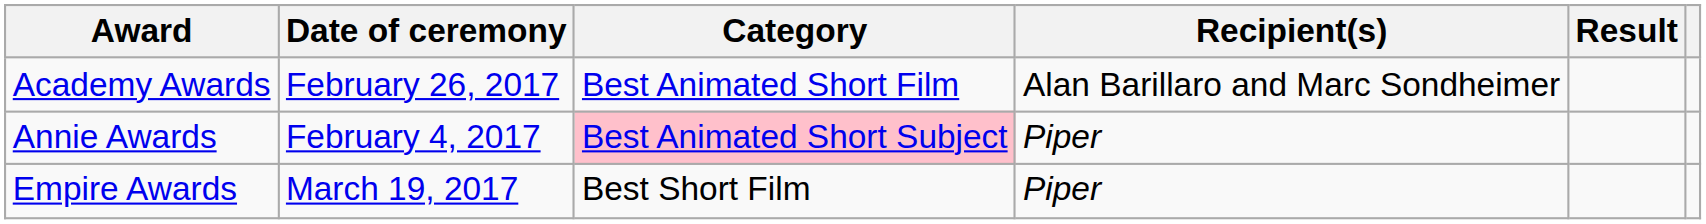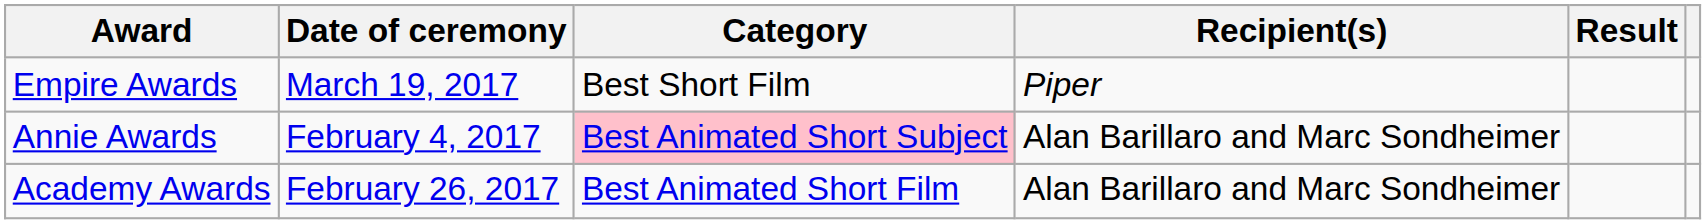rows swapped: Academy Awards <-> Empire Awards
Annie Awards | Recipient(s): Piper -> Alan Barillaro and Marc Sondheimer
